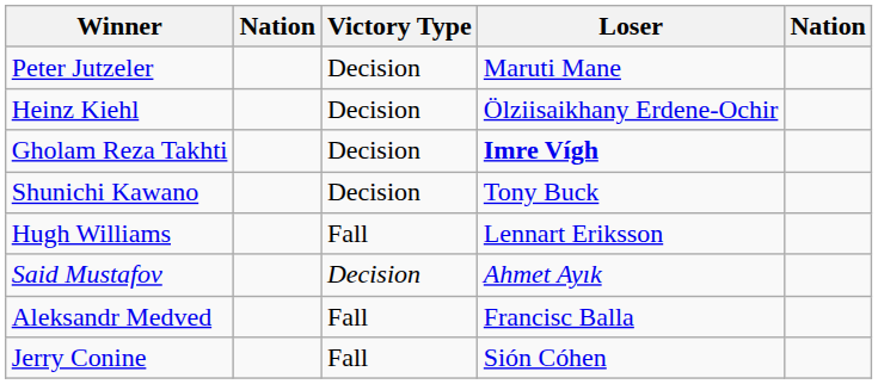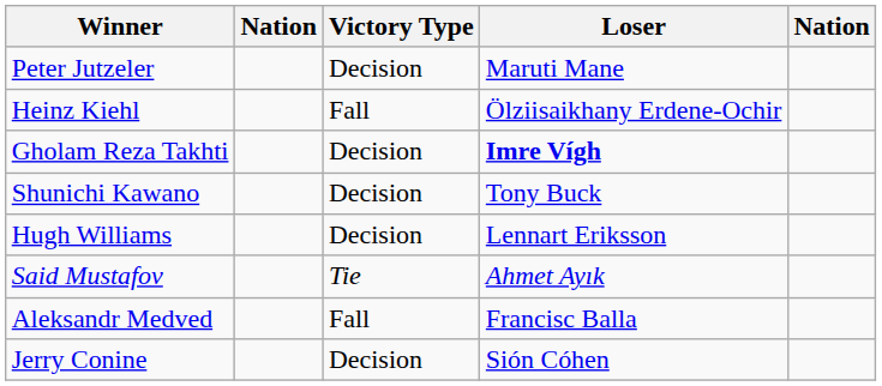Heinz Kiehl | Victory Type: Decision -> Fall
Hugh Williams | Victory Type: Fall -> Decision
Said Mustafov | Victory Type: Decision -> Tie
Jerry Conine | Victory Type: Fall -> Decision
